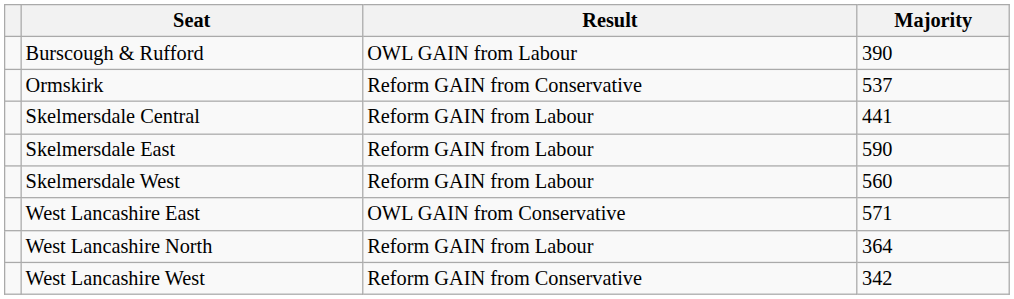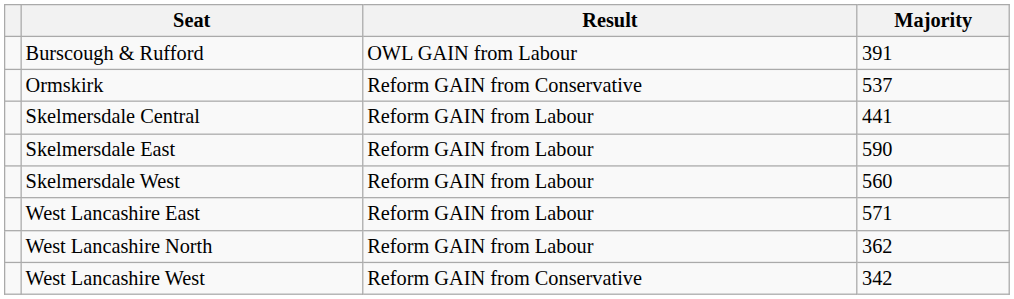Burscough & Rufford | Majority: 390 -> 391
West Lancashire East | Result: OWL GAIN from Conservative -> Reform GAIN from Labour
West Lancashire North | Majority: 364 -> 362
